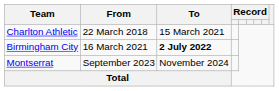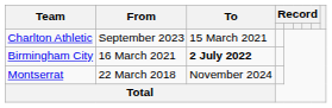Charlton Athletic | From: 22 March 2018 -> September 2023
Montserrat | From: September 2023 -> 22 March 2018
